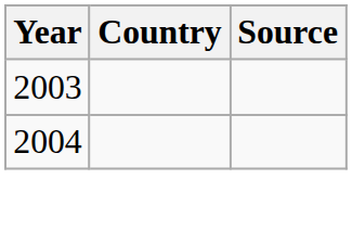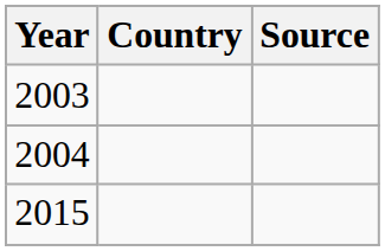+ row: 2015
